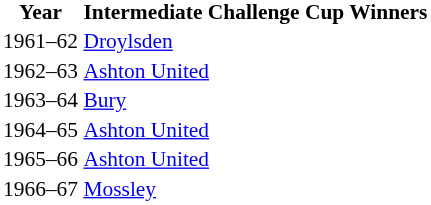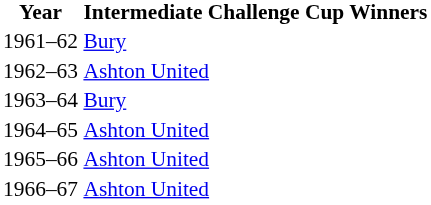1961–62 | Intermediate Challenge Cup Winners: Droylsden -> Bury
1966–67 | Intermediate Challenge Cup Winners: Mossley -> Ashton United
